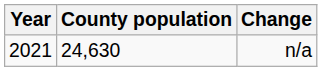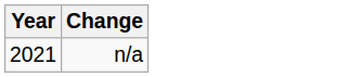- column: County population | 24,630
